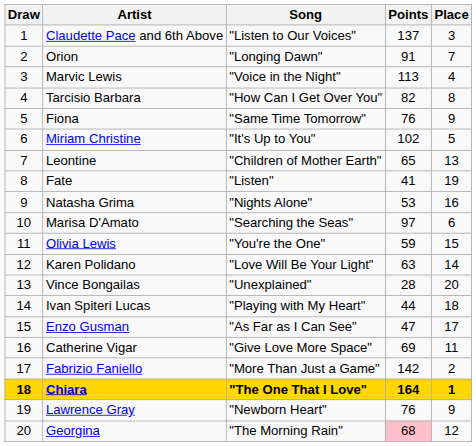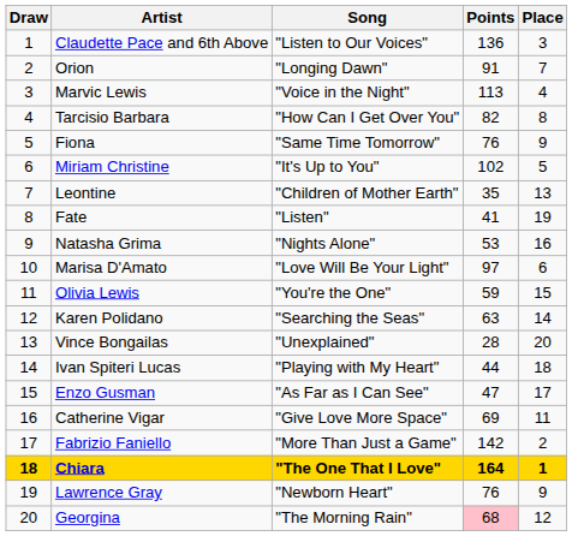Claudette Pace and 6th Above | Points: 137 -> 136
Leontine | Points: 65 -> 35
Marisa D'Amato | Song: "Searching the Seas" -> "Love Will Be Your Light"
Karen Polidano | Song: "Love Will Be Your Light" -> "Searching the Seas"
